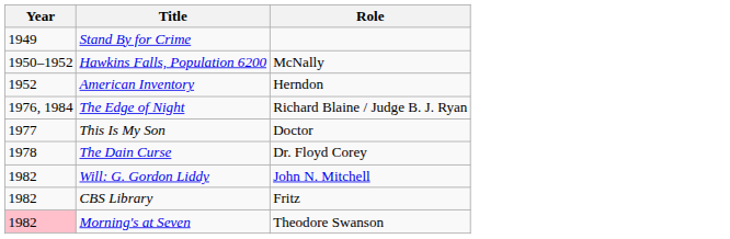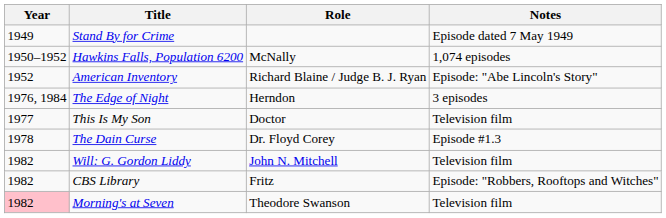+ column: Notes | Episode dated 7 May 1949 | 1,074 episodes | Episode: "Abe Lincoln's Story" | 3 episodes | Television film | Episode #1.3 | Television film | Episode: "Robbers, Rooftops and Witches" | Television film
American Inventory | Role: Herndon -> Richard Blaine / Judge B. J. Ryan
The Edge of Night | Role: Richard Blaine / Judge B. J. Ryan -> Herndon
